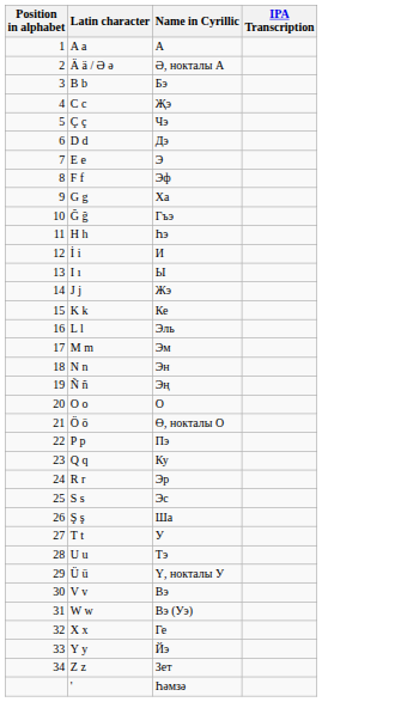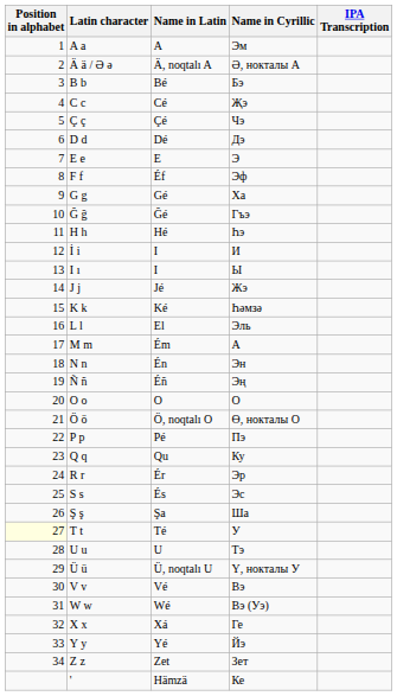+ column: Name in Latin | A | Ä, noqtalı A | Bé | Cé | Çé | Dé | E | Éf | Gé | Ğé | Hé | I | I | Jé | Ké | El | Ém | Én | Éñ | O | Ö, noqtalı O | Pé | Qu | Ér | És | Şa | Té | U | Ü, noqtalı U | Vé | Wé | Xá | Yé | Zet | Hämzä
A a | Name in Cyrillic: А -> Эм
K k | Name in Cyrillic: Ке -> Һәмзә
M m | Name in Cyrillic: Эм -> А
T t | Position in alphabet: no background -> lightyellow background
' | Name in Cyrillic: Һәмзә -> Ке
